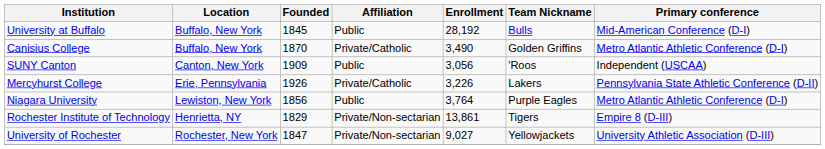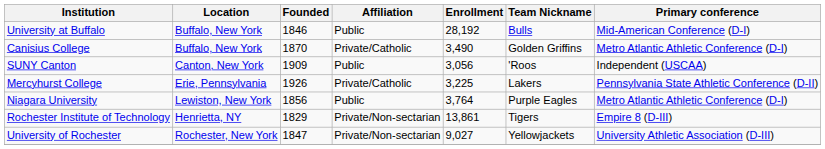University at Buffalo | Founded: 1845 -> 1846
Mercyhurst College | Enrollment: 3,226 -> 3,225
